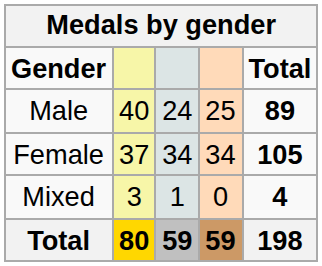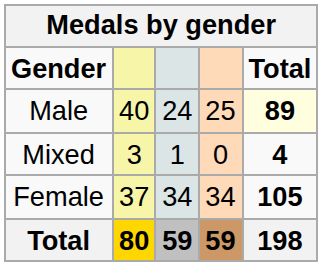Male | Total: no background -> lightyellow background
rows swapped: Female <-> Mixed
